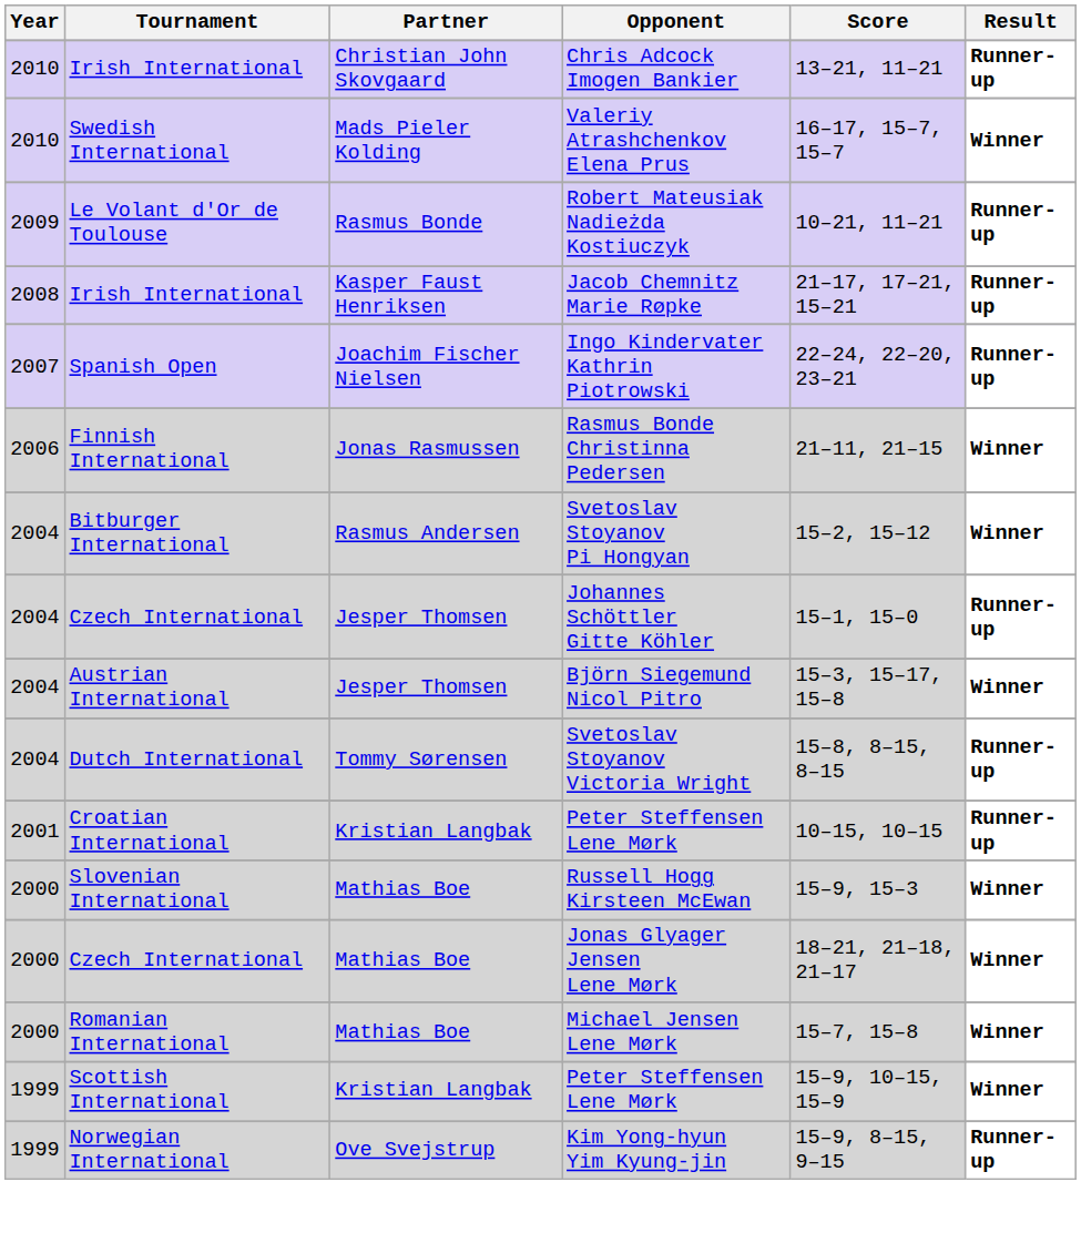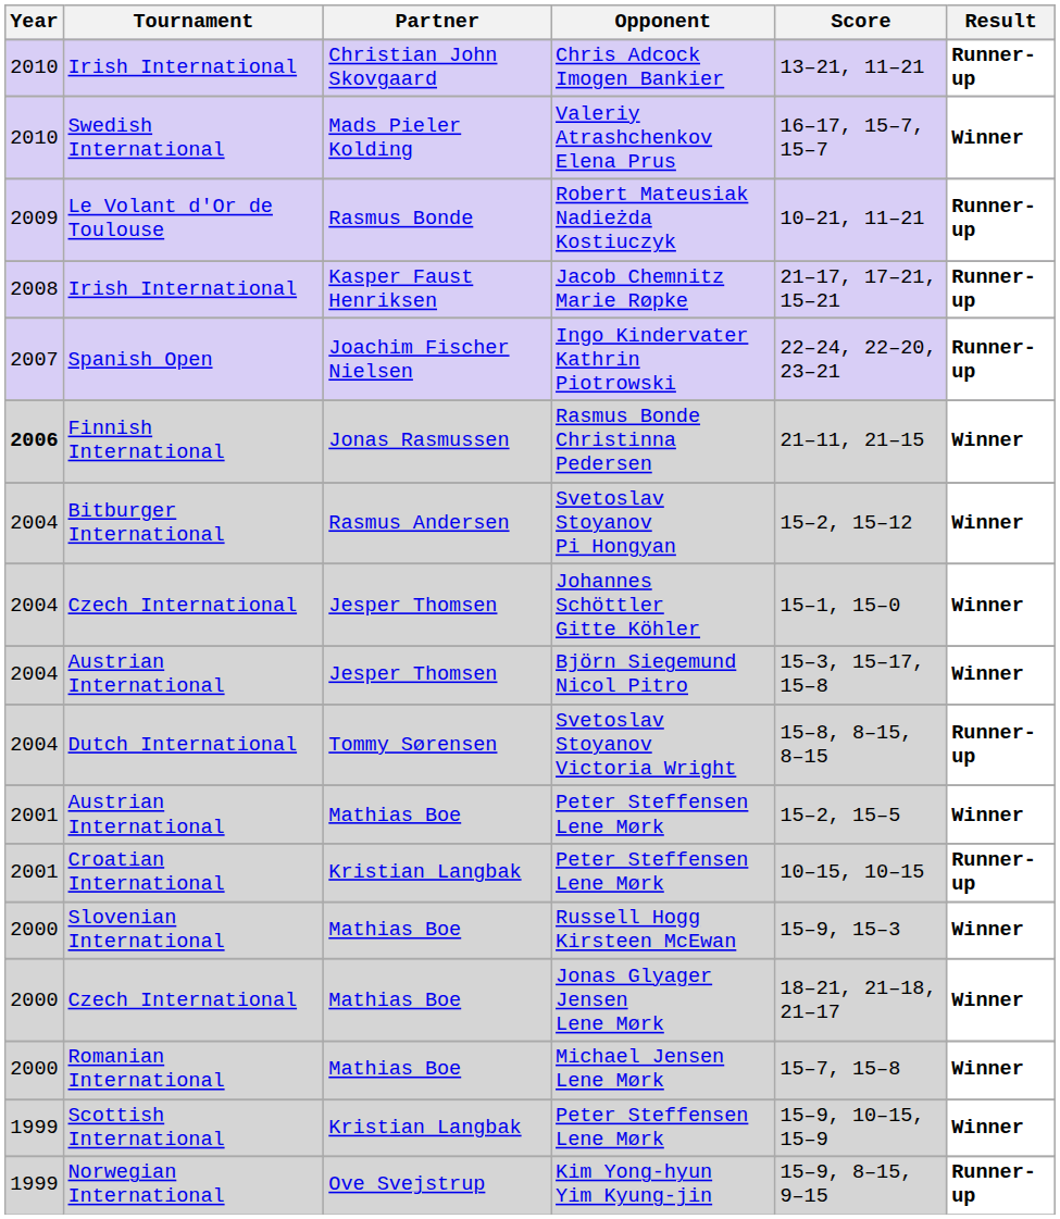Rasmus Bonde Christinna Pedersen | Year: normal -> bold
Johannes Schöttler Gitte Köhler | Result: Runner-up -> Winner
+ row: 2001 | Austrian International | Mathias Boe | Peter Steffensen Lene Mørk | 15–2, 15–5 | Winner
